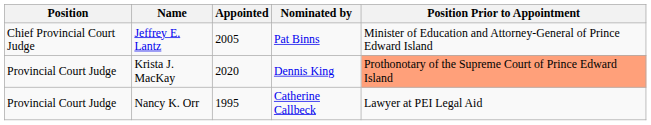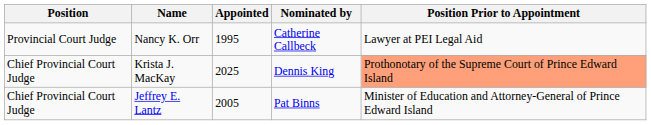rows swapped: Nancy K. Orr <-> Jeffrey E. Lantz
Krista J. MacKay | Position: Provincial Court Judge -> Chief Provincial Court Judge
Krista J. MacKay | Appointed: 2020 -> 2025
